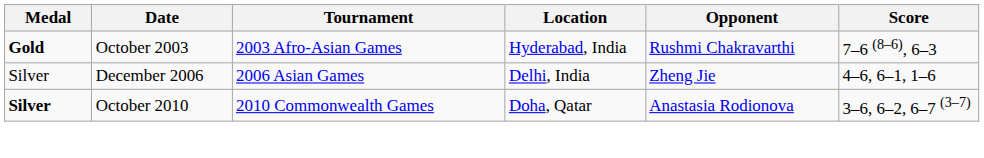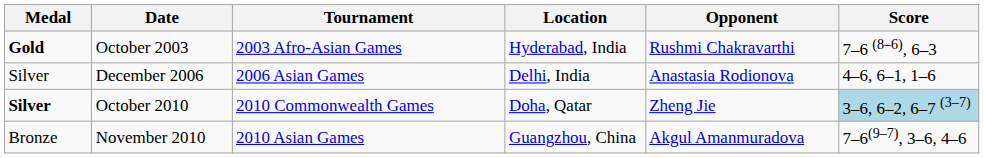December 2006 | Opponent: Zheng Jie -> Anastasia Rodionova
October 2010 | Opponent: Anastasia Rodionova -> Zheng Jie
October 2010 | Score: no background -> lightblue background
+ row: Bronze | November 2010 | 2010 Asian Games | Guangzhou, China | Akgul Amanmuradova | 7–6(9–7), 3–6, 4–6
